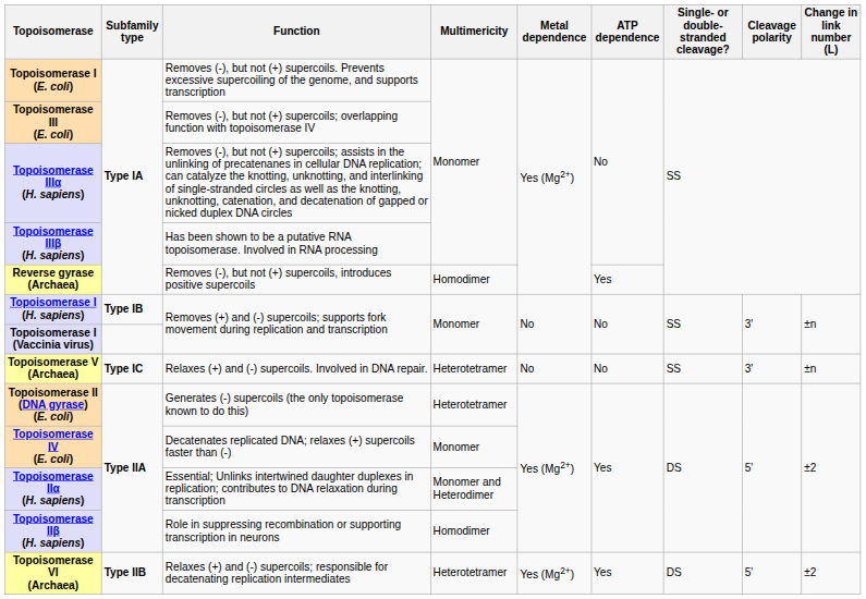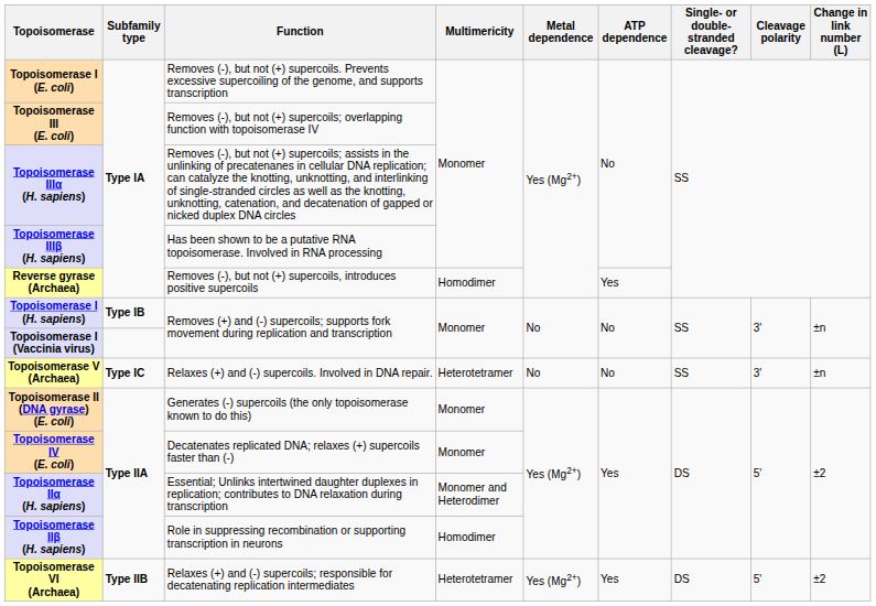Topoisomerase II (DNA gyrase) (E. coli) | Multimericity: Heterotetramer -> Monomer
